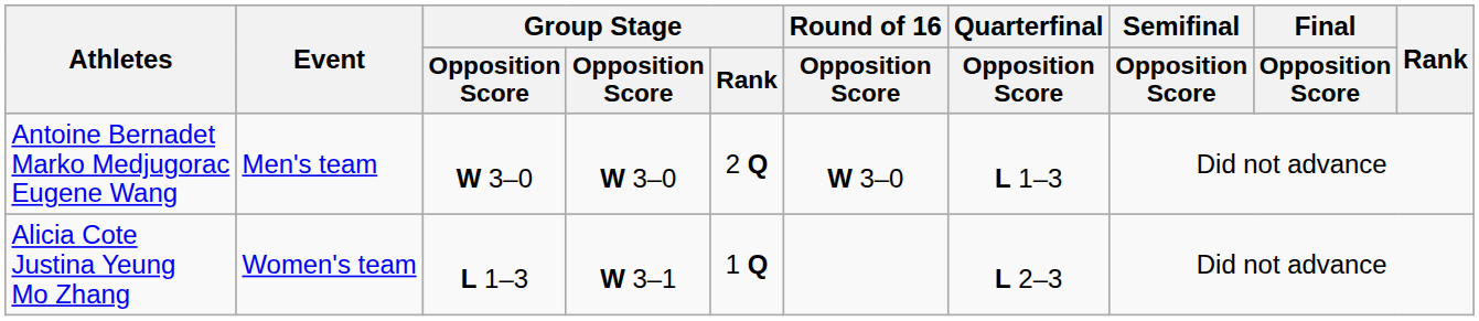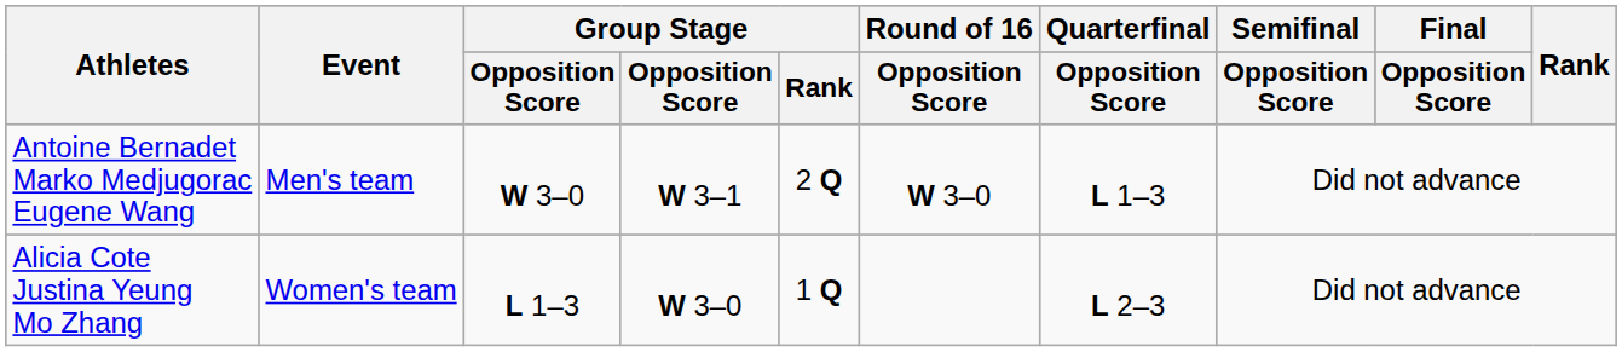Antoine Bernadet Marko Medjugorac Eugene Wang | column 4: W 3–0 -> W 3–1
Alicia Cote Justina Yeung Mo Zhang | column 4: W 3–1 -> W 3–0
